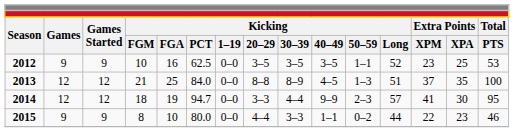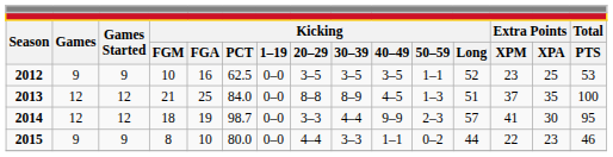2014 | column 6: 94.7 -> 98.7
